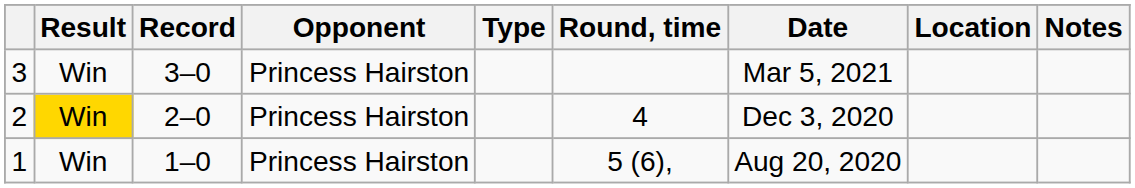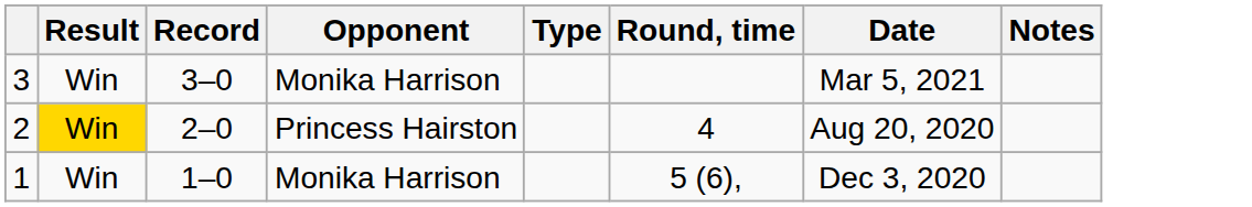- column: Location
3 | Opponent: Princess Hairston -> Monika Harrison
2 | Date: Dec 3, 2020 -> Aug 20, 2020
1 | Opponent: Princess Hairston -> Monika Harrison
1 | Date: Aug 20, 2020 -> Dec 3, 2020
